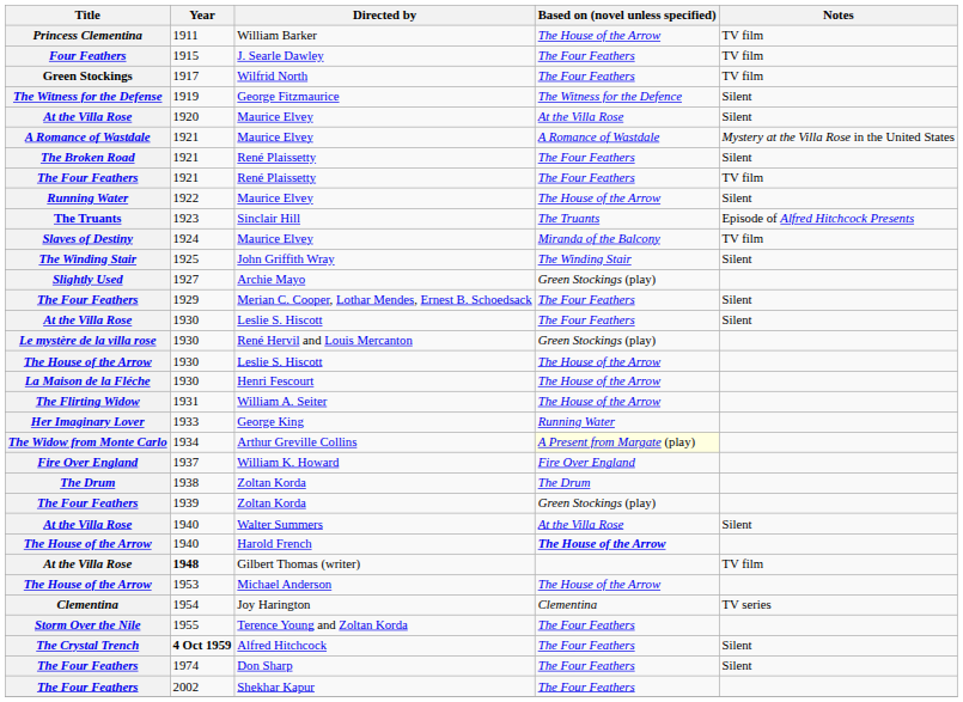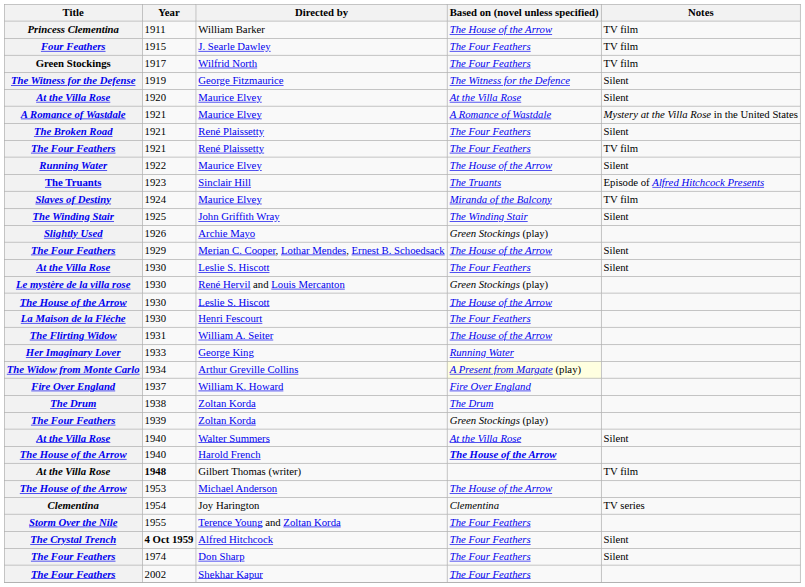Archie Mayo | Year: 1927 -> 1926
Merian C. Cooper, Lothar Mendes, Ernest B. Schoedsack | Based on (novel unless specified): The Four Feathers -> The House of the Arrow
Henri Fescourt | Based on (novel unless specified): The House of the Arrow -> The Four Feathers
